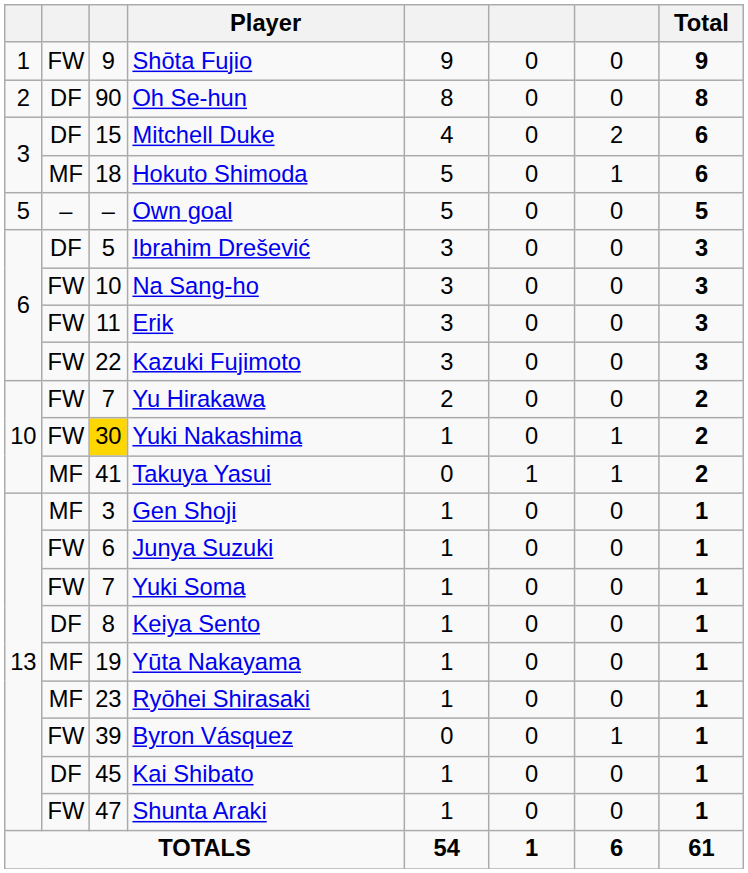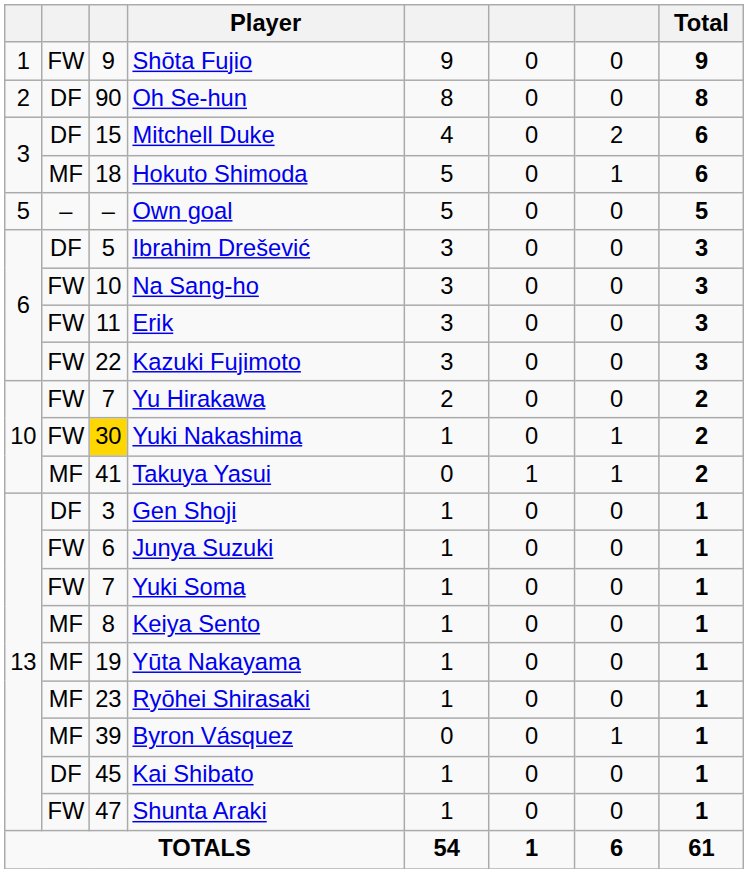Gen Shoji | column 2: MF -> DF
Keiya Sento | column 2: DF -> MF
Byron Vásquez | column 2: FW -> MF
